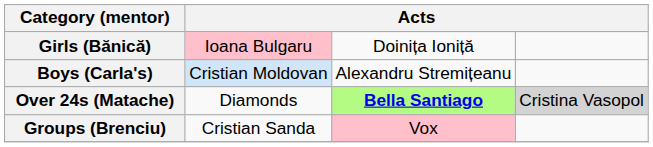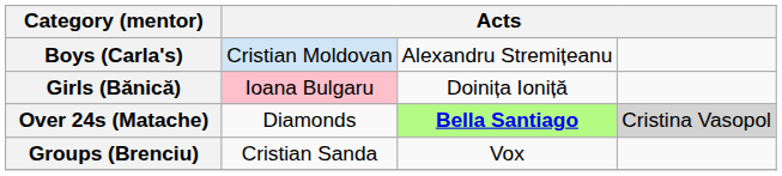rows swapped: Boys (Carla's) <-> Girls (Bănică)
Groups (Brenciu) | column 3: pink background -> no background
